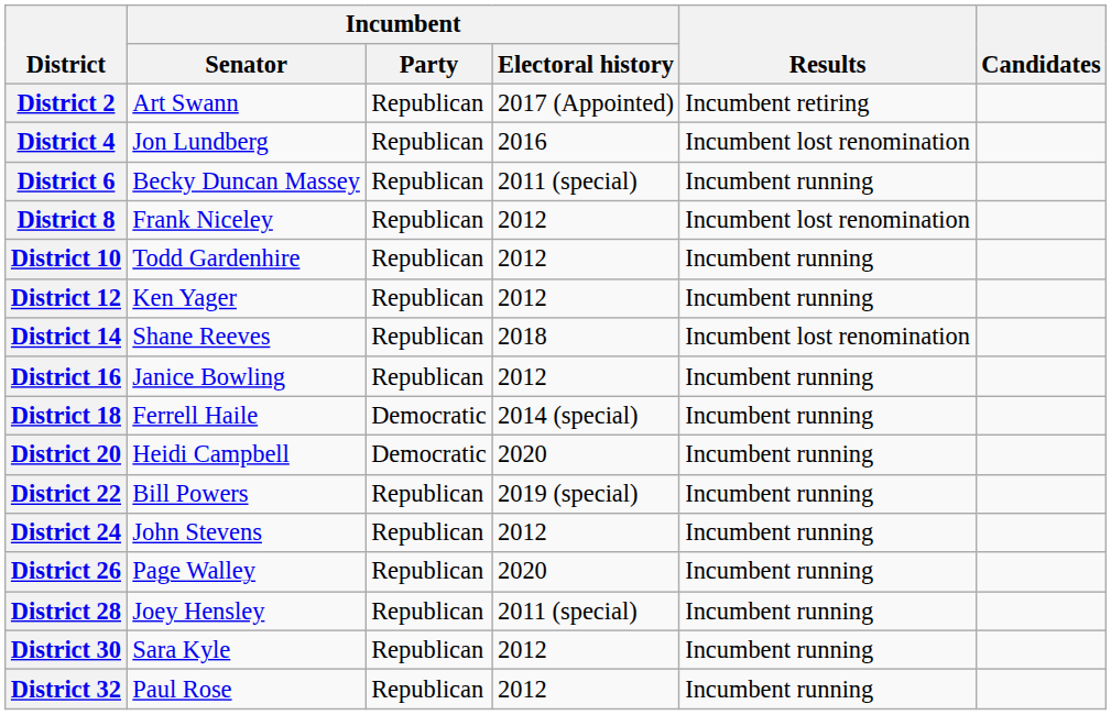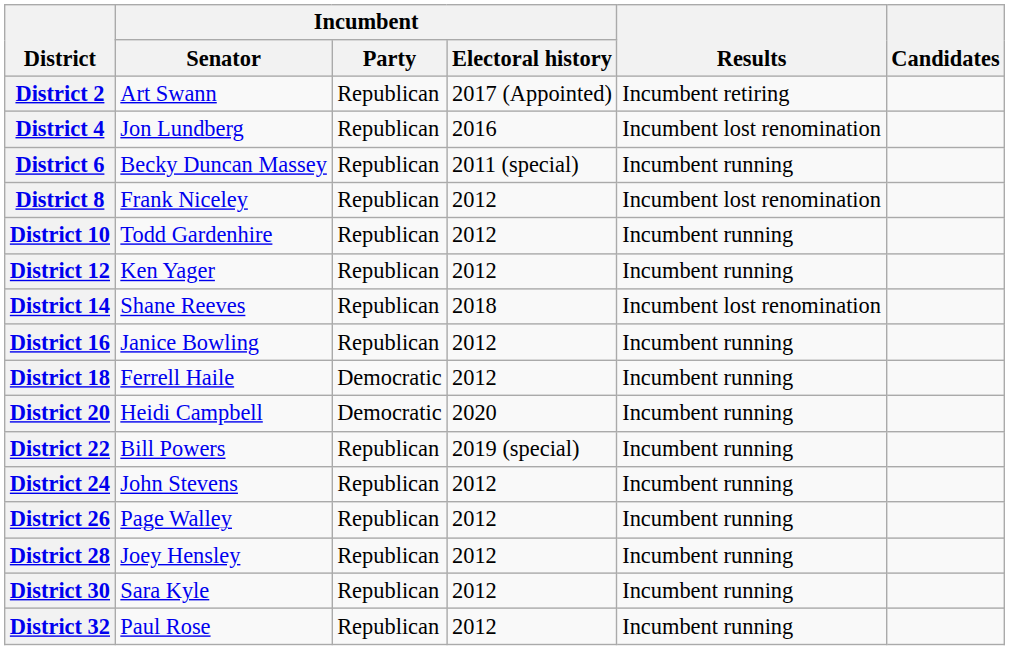District 18 | Incumbent / Electoral history: 2014 (special) -> 2012
District 26 | Incumbent / Electoral history: 2020 -> 2012
District 28 | Incumbent / Electoral history: 2011 (special) -> 2012
